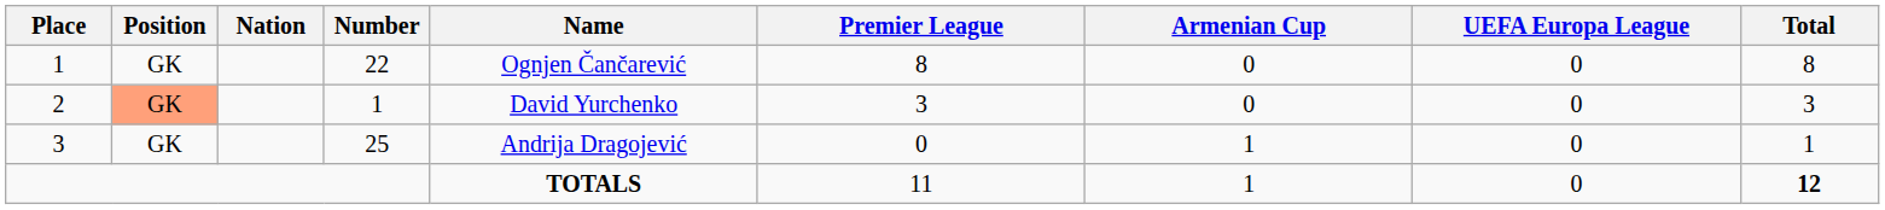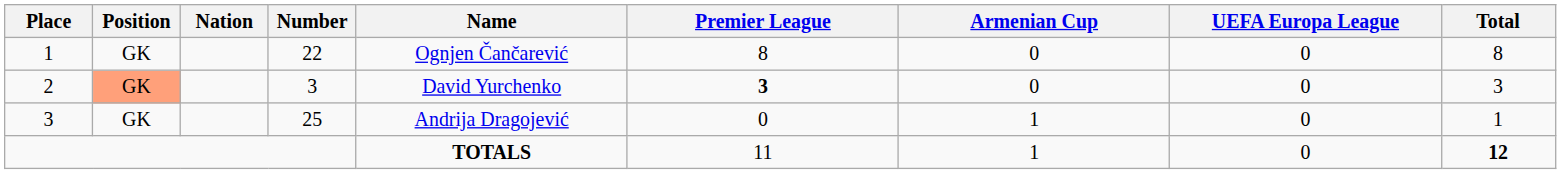2 | Number: 1 -> 3
2 | Premier League: normal -> bold
